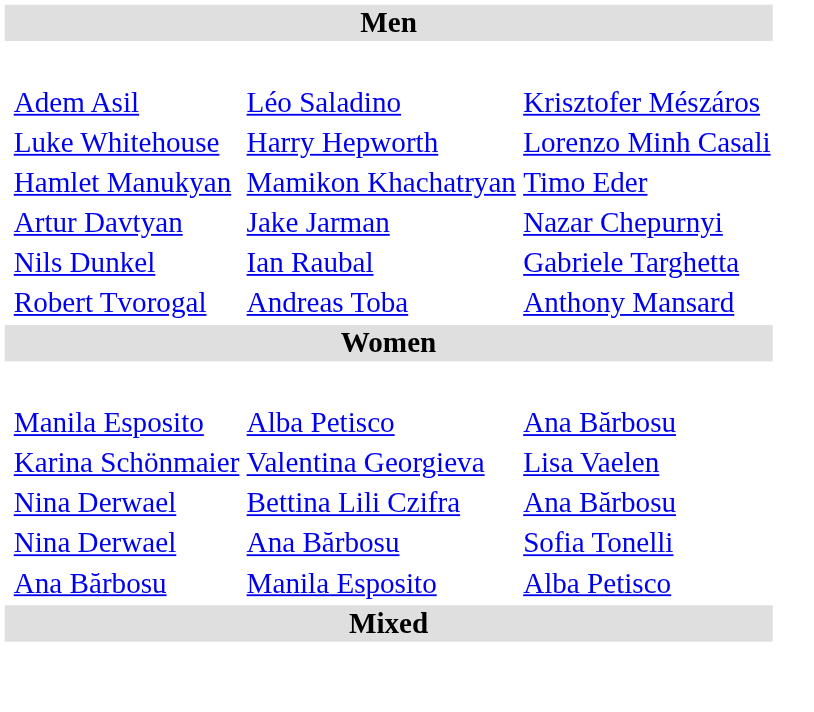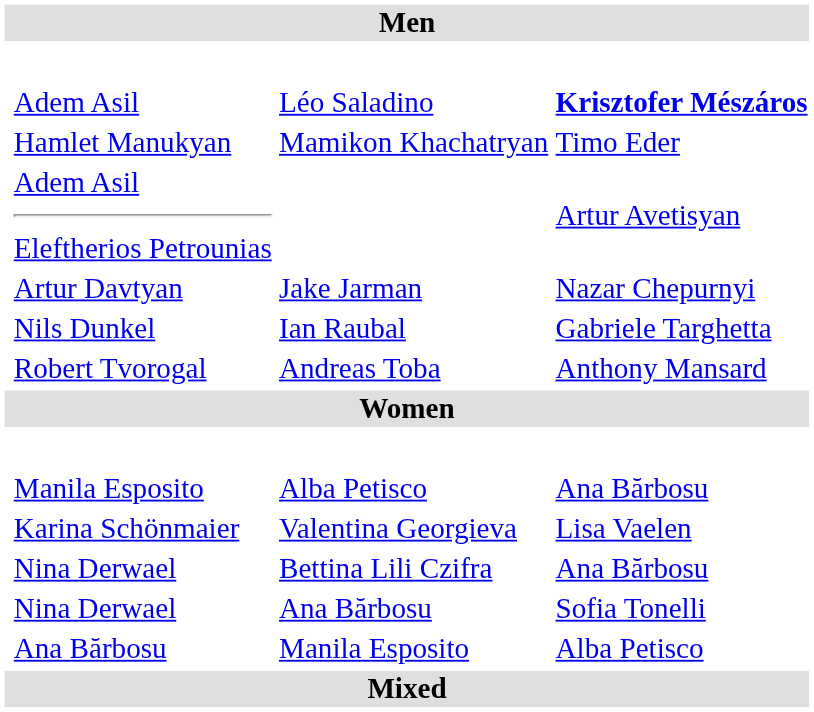Adem Asil | column 4: normal -> bold
- row: Luke Whitehouse | Harry Hepworth | Lorenzo Minh Casali
+ row: Adem Asil Eleftherios Petrounias | Artur Avetisyan
